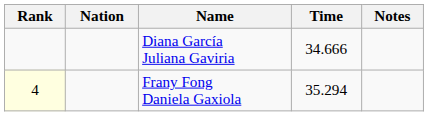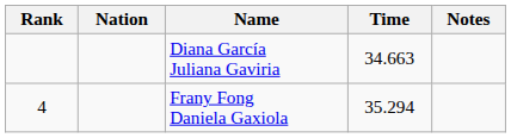Diana García Juliana Gaviria | Time: 34.666 -> 34.663
Frany Fong Daniela Gaxiola | Rank: lightyellow background -> no background
